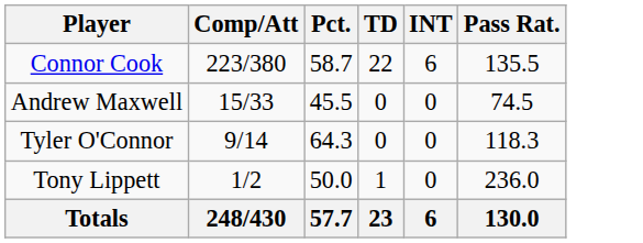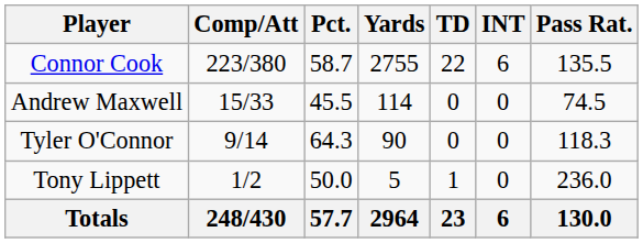+ column: Yards | 2755 | 114 | 90 | 5 | 2964
